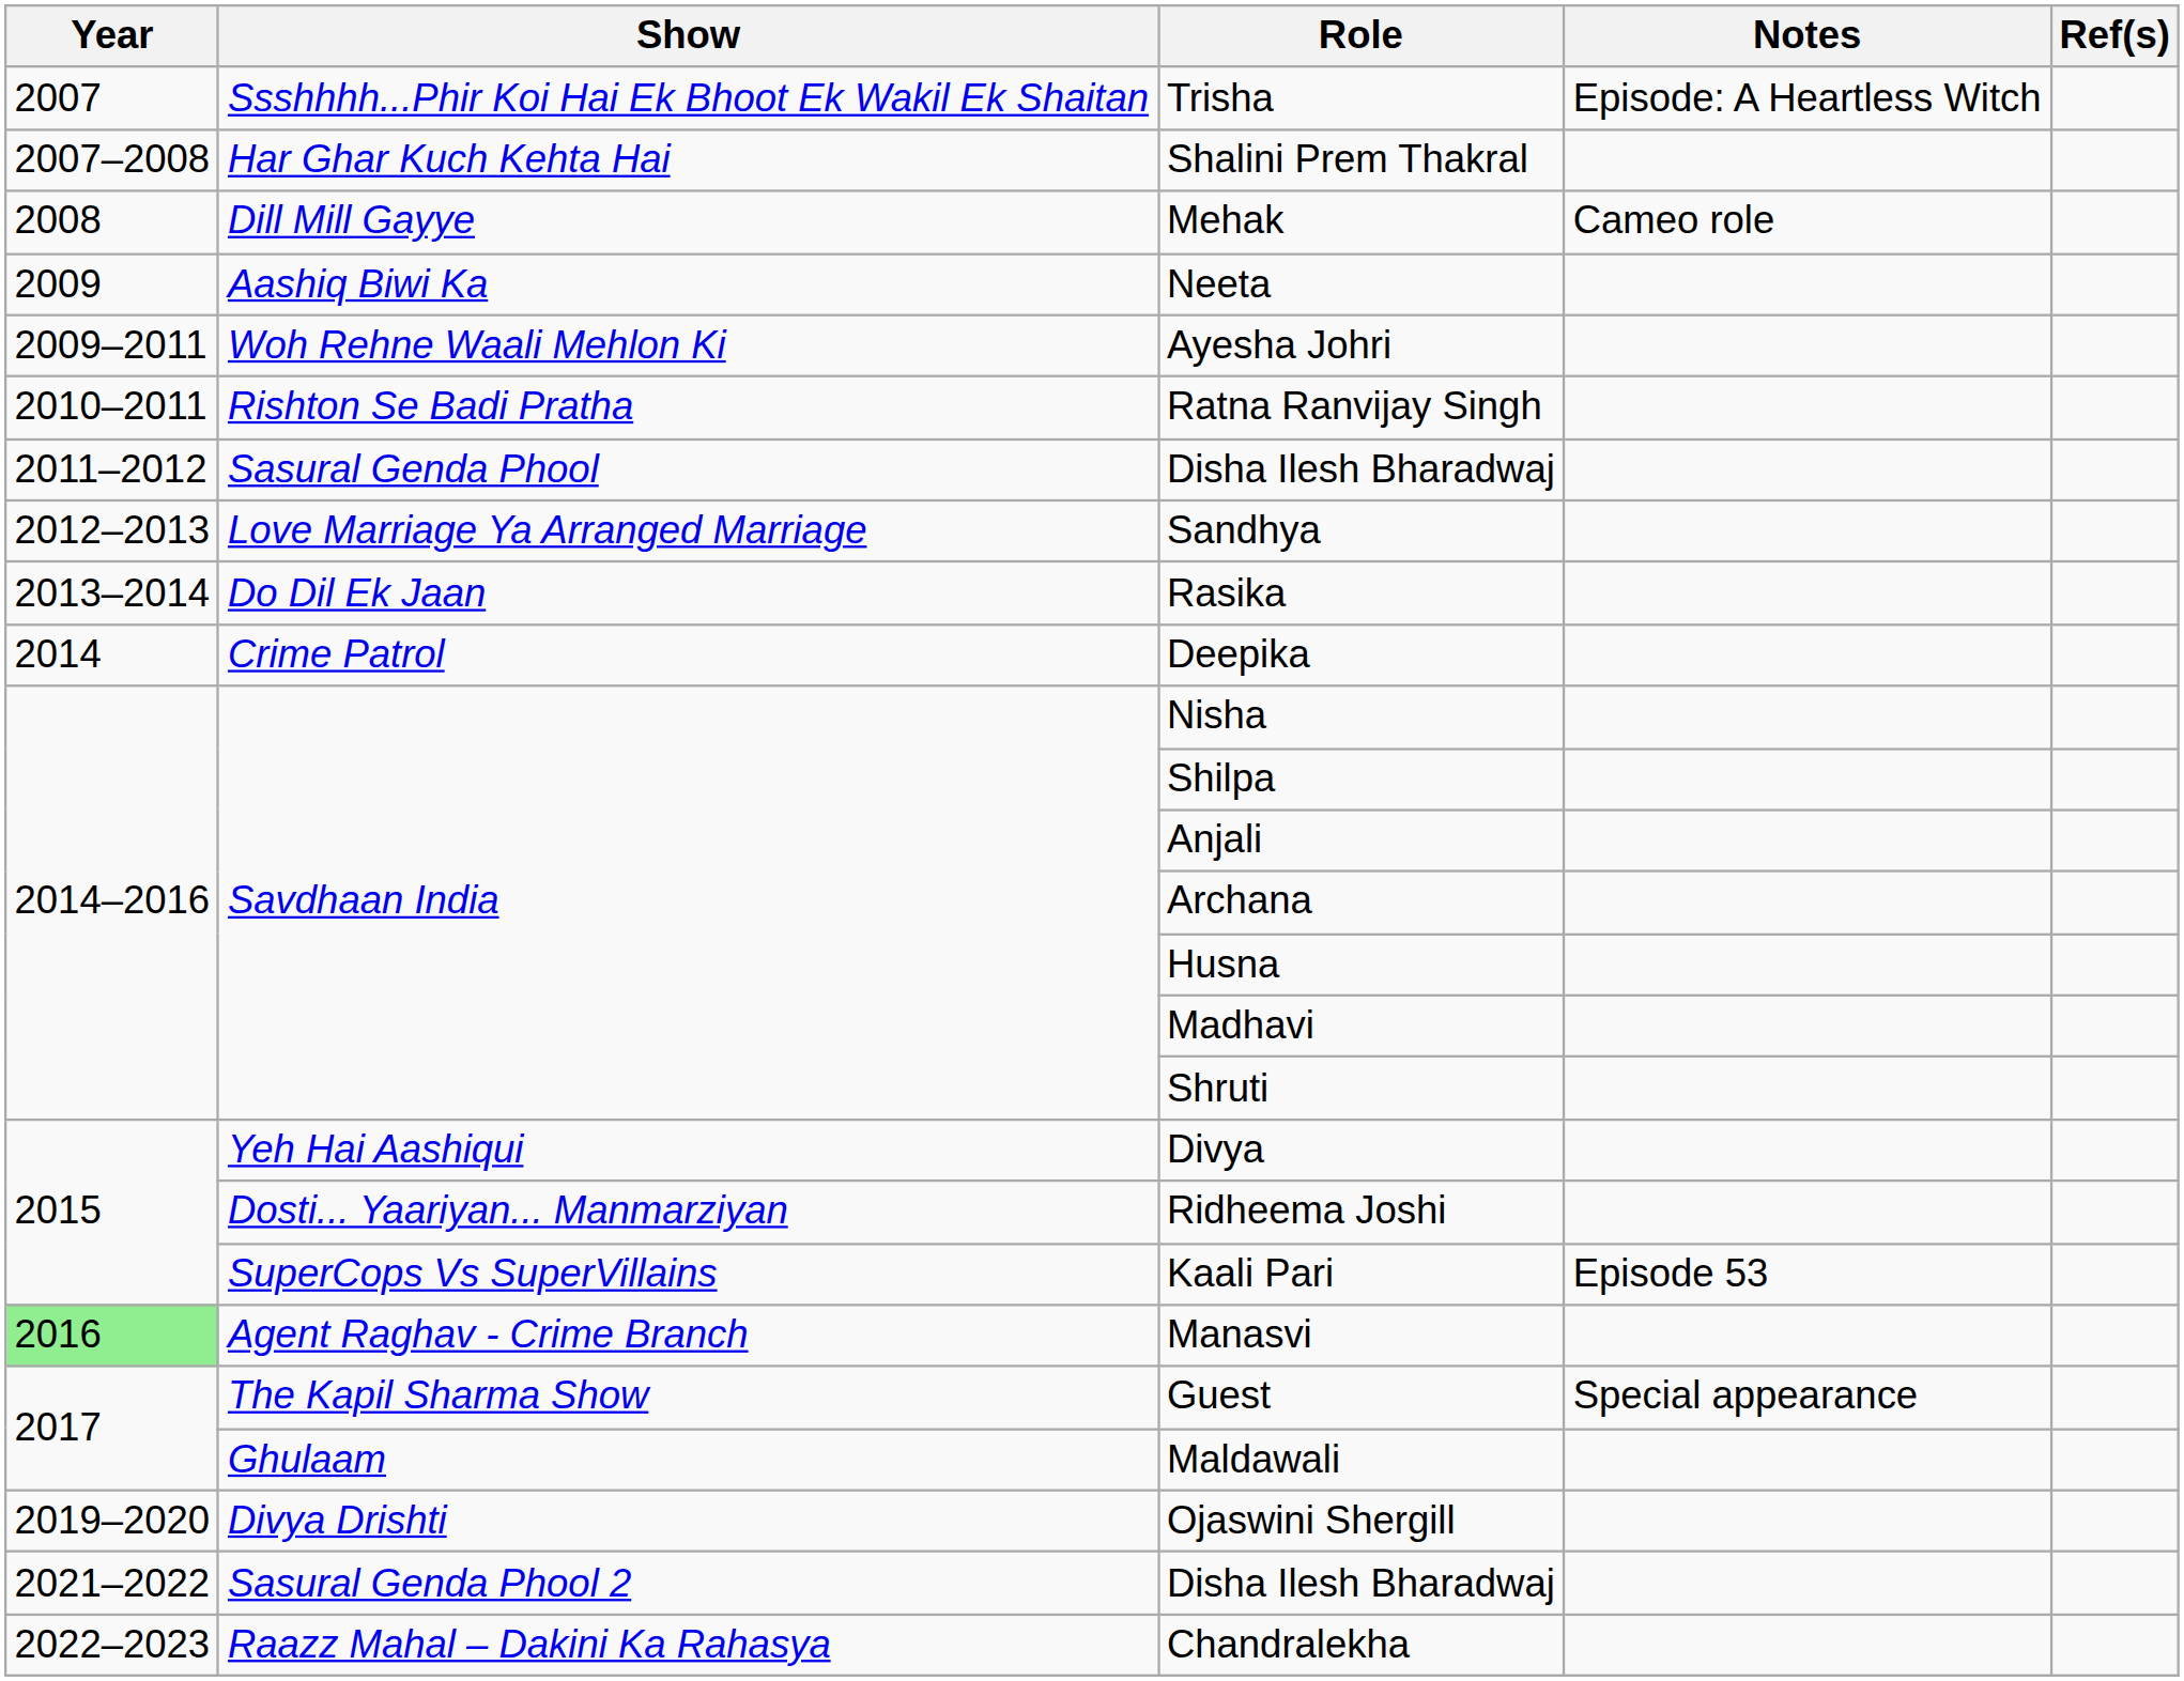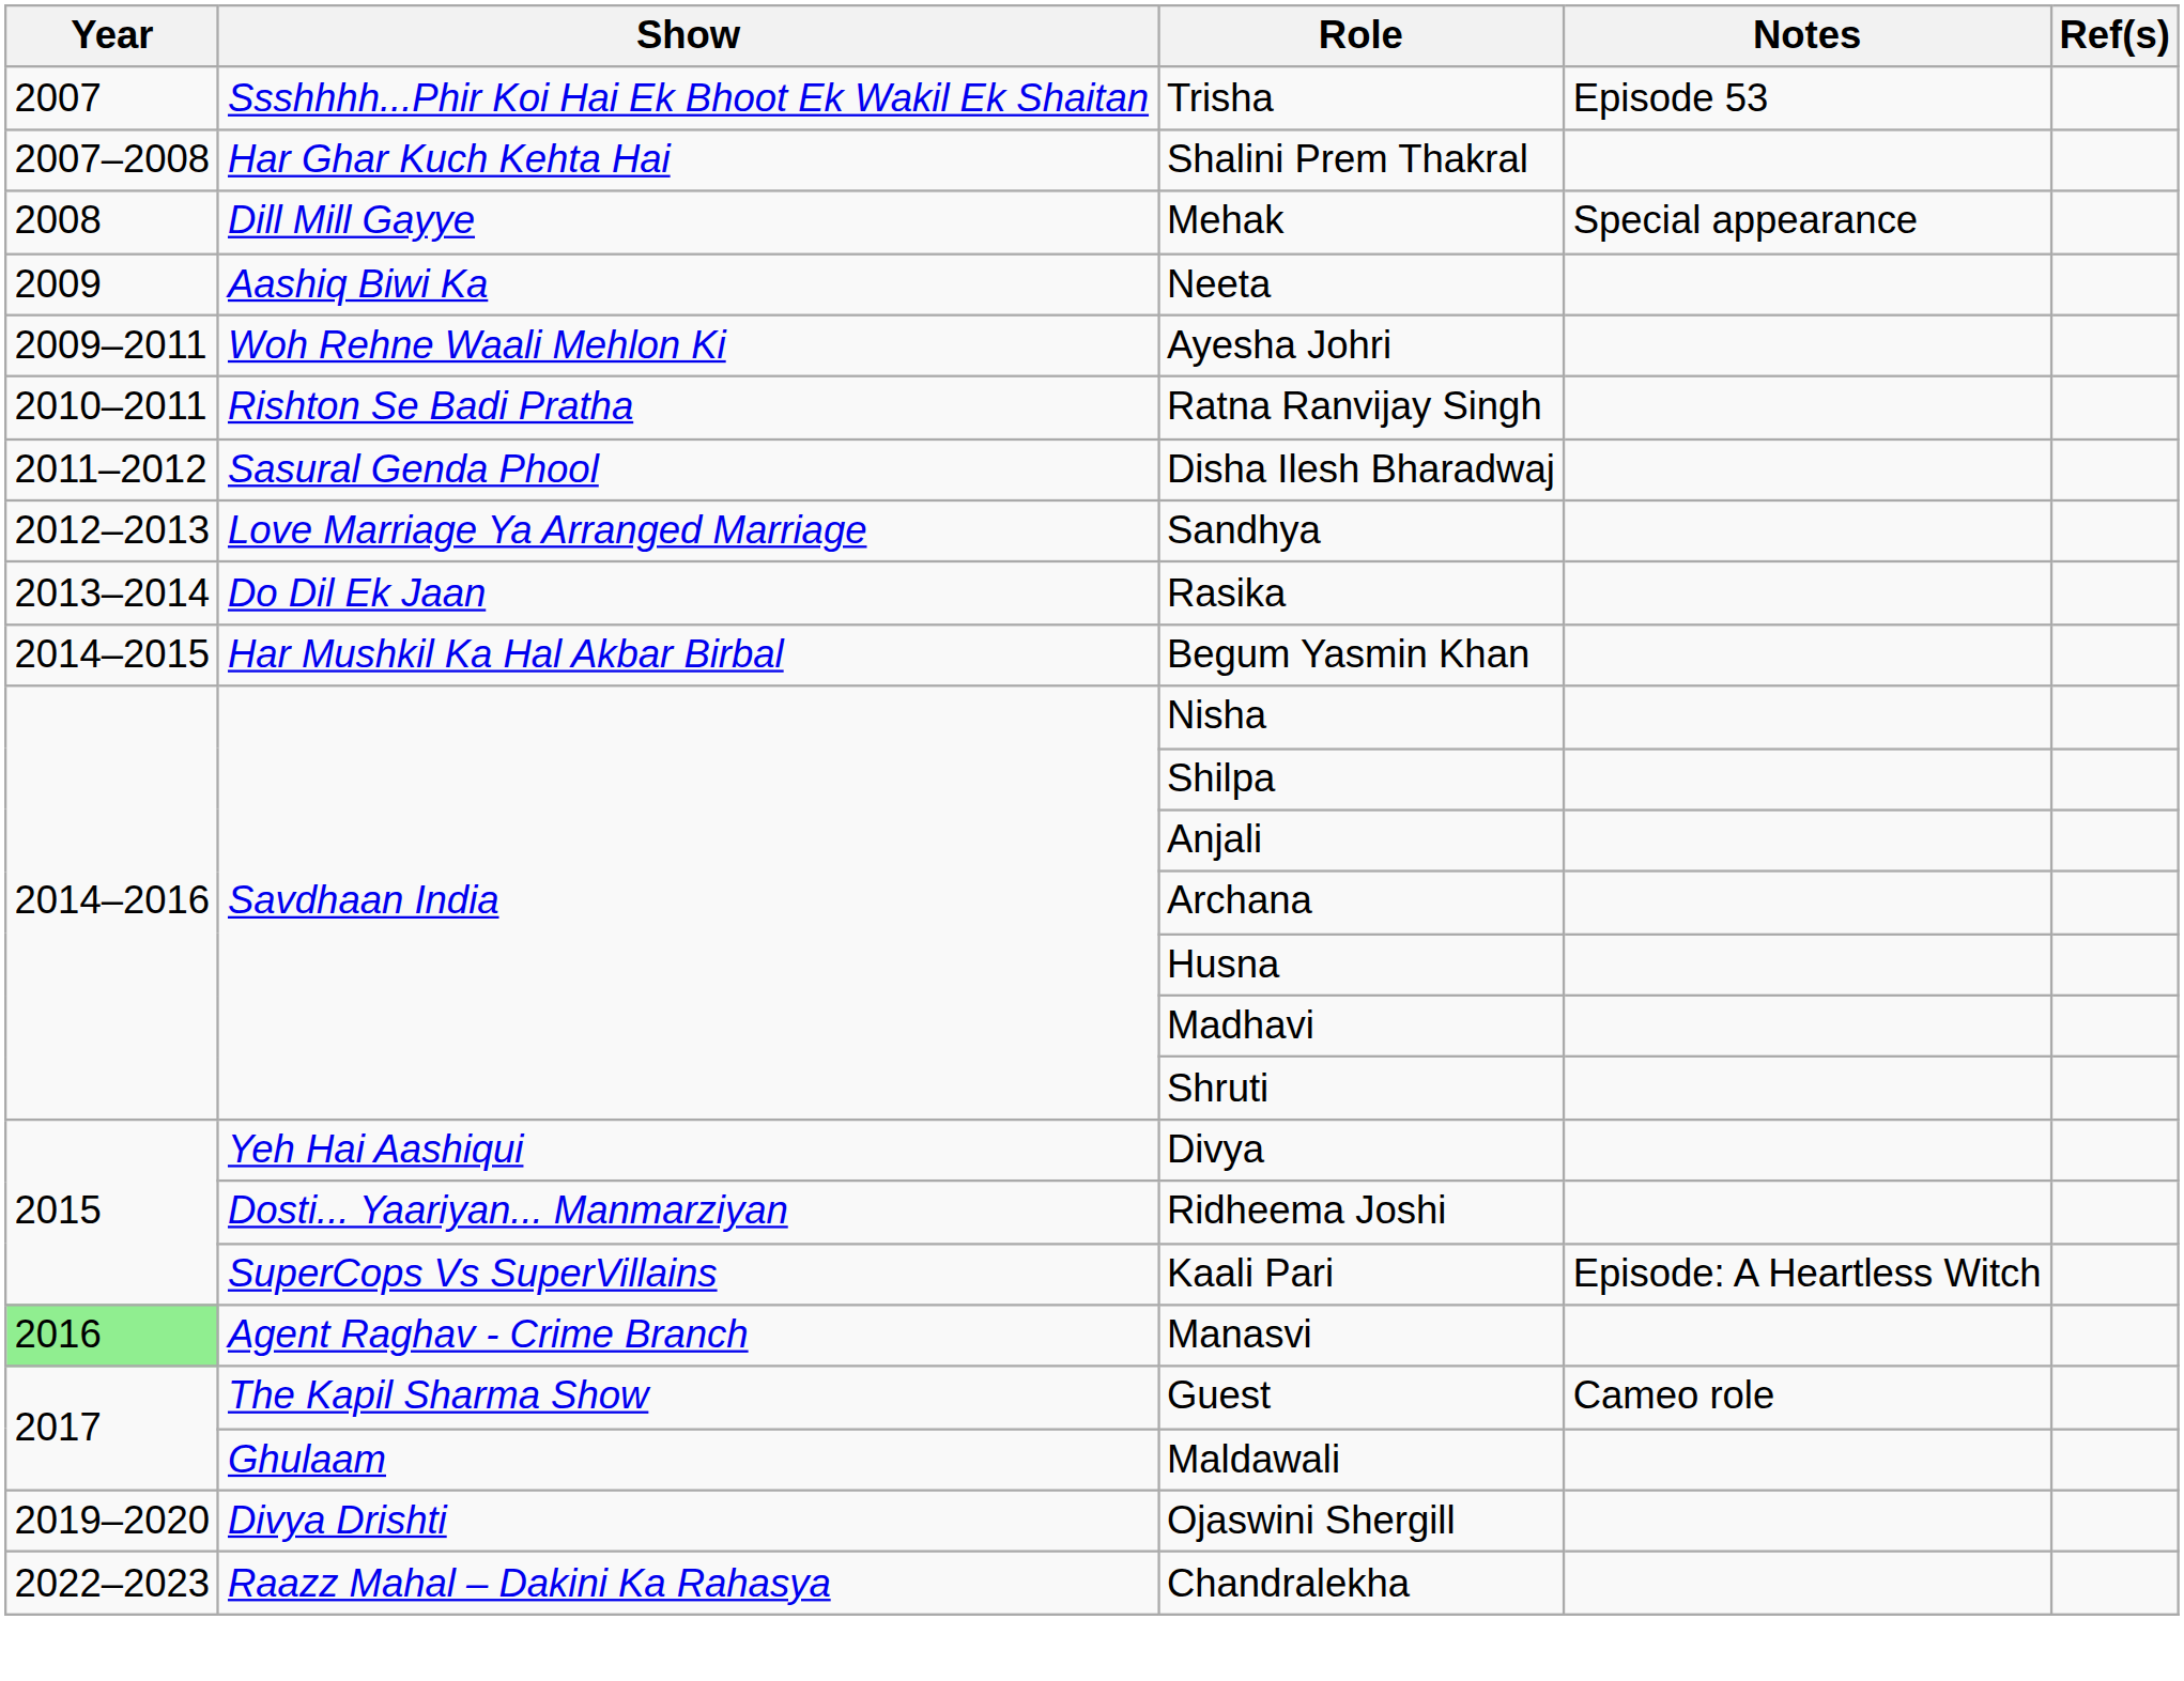Trisha | Notes: Episode: A Heartless Witch -> Episode 53
Mehak | Notes: Cameo role -> Special appearance
- row: 2014 | Crime Patrol | Deepika
+ row: 2014–2015 | Har Mushkil Ka Hal Akbar Birbal | Begum Yasmin Khan
Kaali Pari | Notes: Episode 53 -> Episode: A Heartless Witch
Guest | Notes: Special appearance -> Cameo role
- row: 2021–2022 | Sasural Genda Phool 2 | Disha Ilesh Bharadwaj
